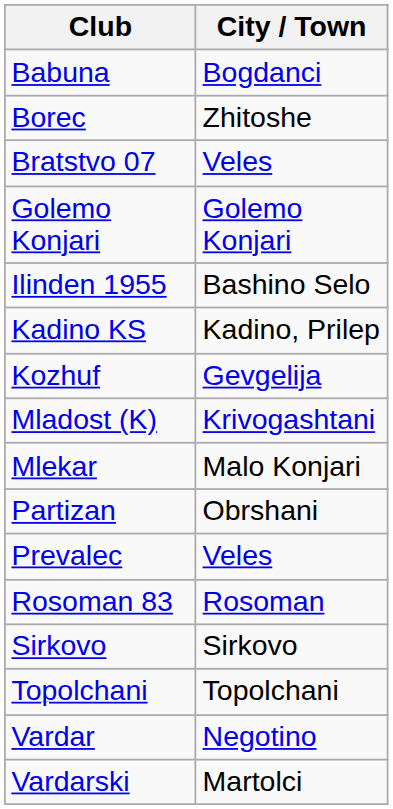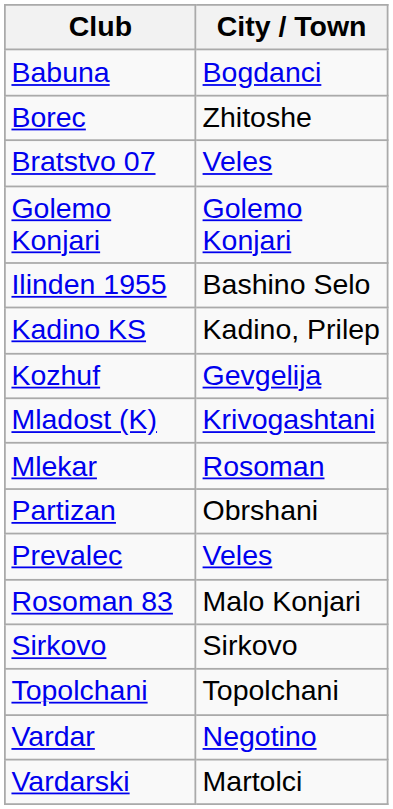Mlekar | City / Town: Malo Konjari -> Rosoman
Rosoman 83 | City / Town: Rosoman -> Malo Konjari
